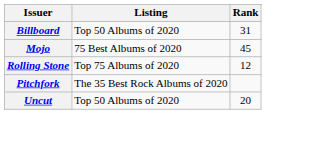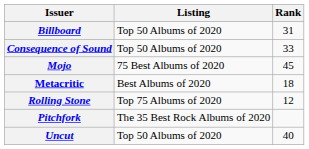+ row: Consequence of Sound | Top 50 Albums of 2020 | 33
+ row: Metacritic | Best Albums of 2020 | 18
Uncut | Rank: 20 -> 40
